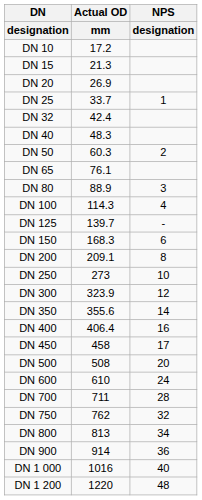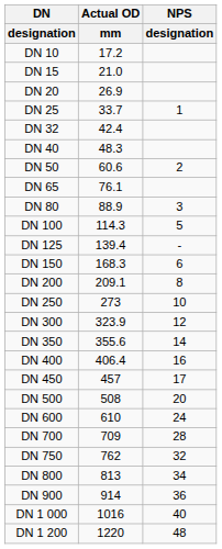DN 15 | Actual OD / mm: 21.3 -> 21.0
DN 50 | Actual OD / mm: 60.3 -> 60.6
DN 100 | NPS / designation: 4 -> 5
DN 125 | Actual OD / mm: 139.7 -> 139.4
DN 450 | Actual OD / mm: 458 -> 457
DN 700 | Actual OD / mm: 711 -> 709
